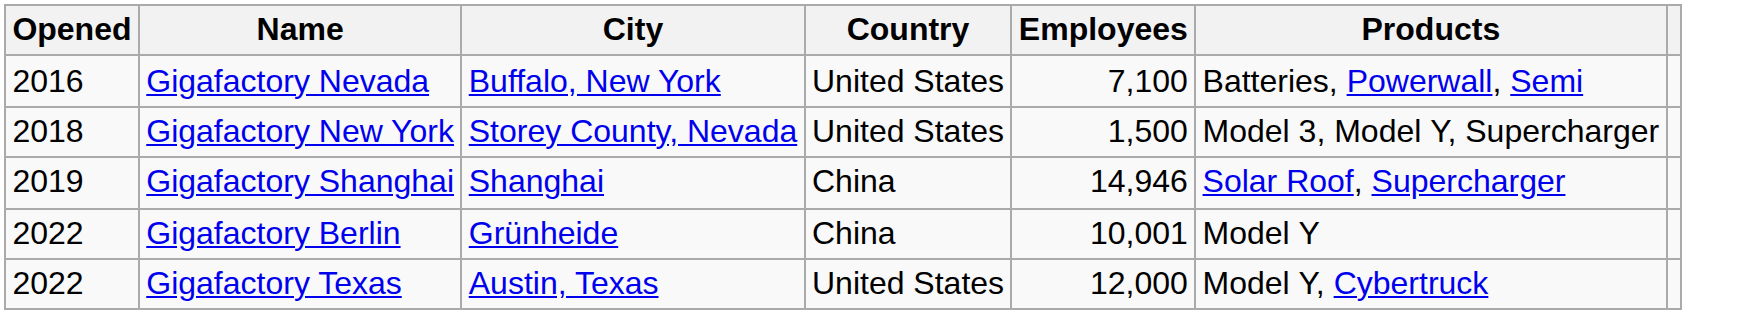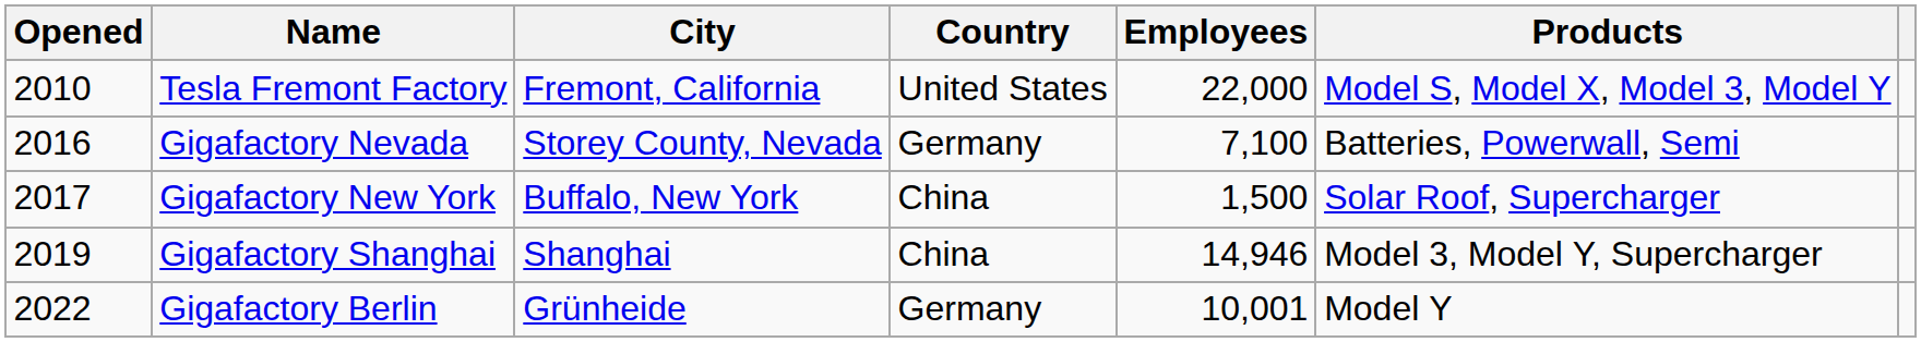+ row: 2010 | Tesla Fremont Factory | Fremont, California | United States | 22,000 | Model S, Model X, Model 3, Model Y
Gigafactory Nevada | City: Buffalo, New York -> Storey County, Nevada
Gigafactory Nevada | Country: United States -> Germany
Gigafactory New York | Opened: 2018 -> 2017
Gigafactory New York | City: Storey County, Nevada -> Buffalo, New York
Gigafactory New York | Country: United States -> China
Gigafactory New York | Products: Model 3, Model Y, Supercharger -> Solar Roof, Supercharger
Gigafactory Shanghai | Products: Solar Roof, Supercharger -> Model 3, Model Y, Supercharger
Gigafactory Berlin | Country: China -> Germany
- row: 2022 | Gigafactory Texas | Austin, Texas | United States | 12,000 | Model Y, Cybertruck
